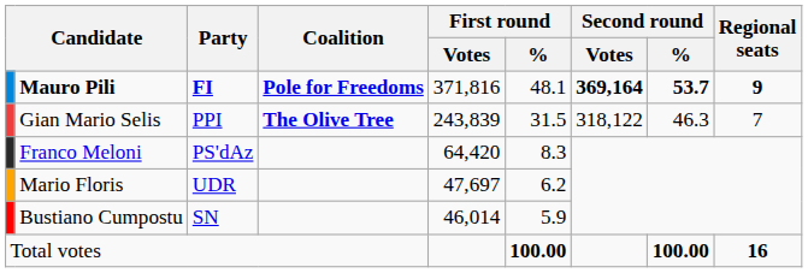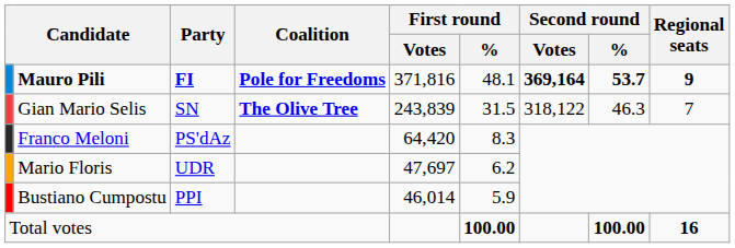Gian Mario Selis | Party: PPI -> SN
Bustiano Cumpostu | Party: SN -> PPI
